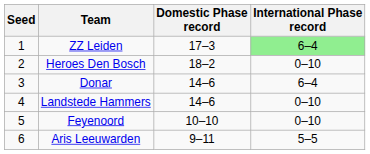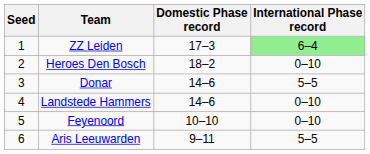Donar | International Phase record: 6–4 -> 5–5
